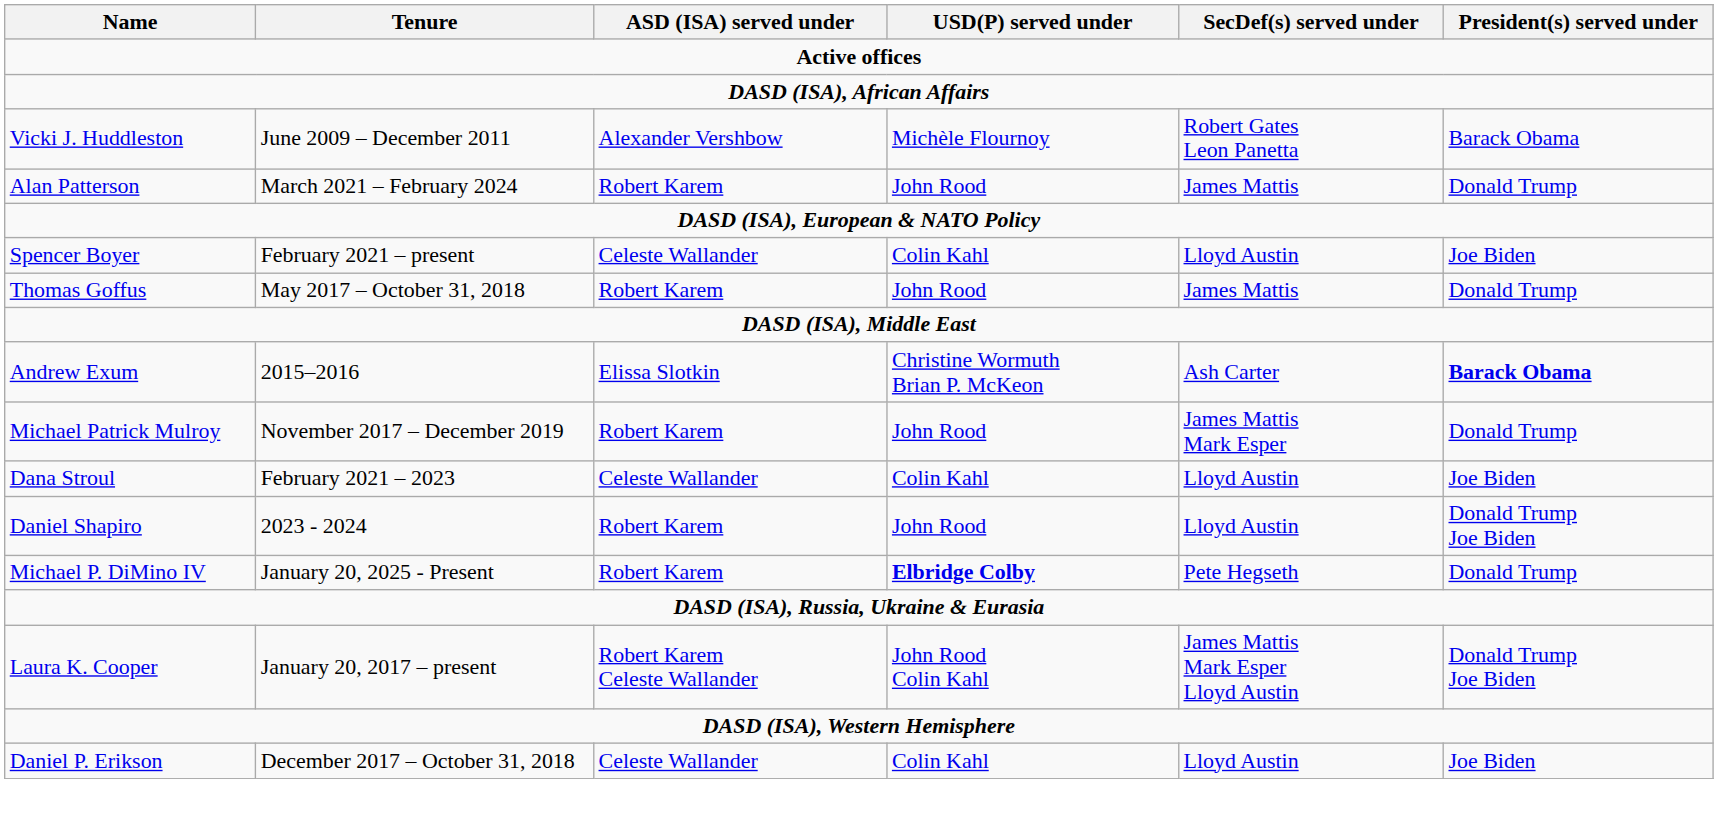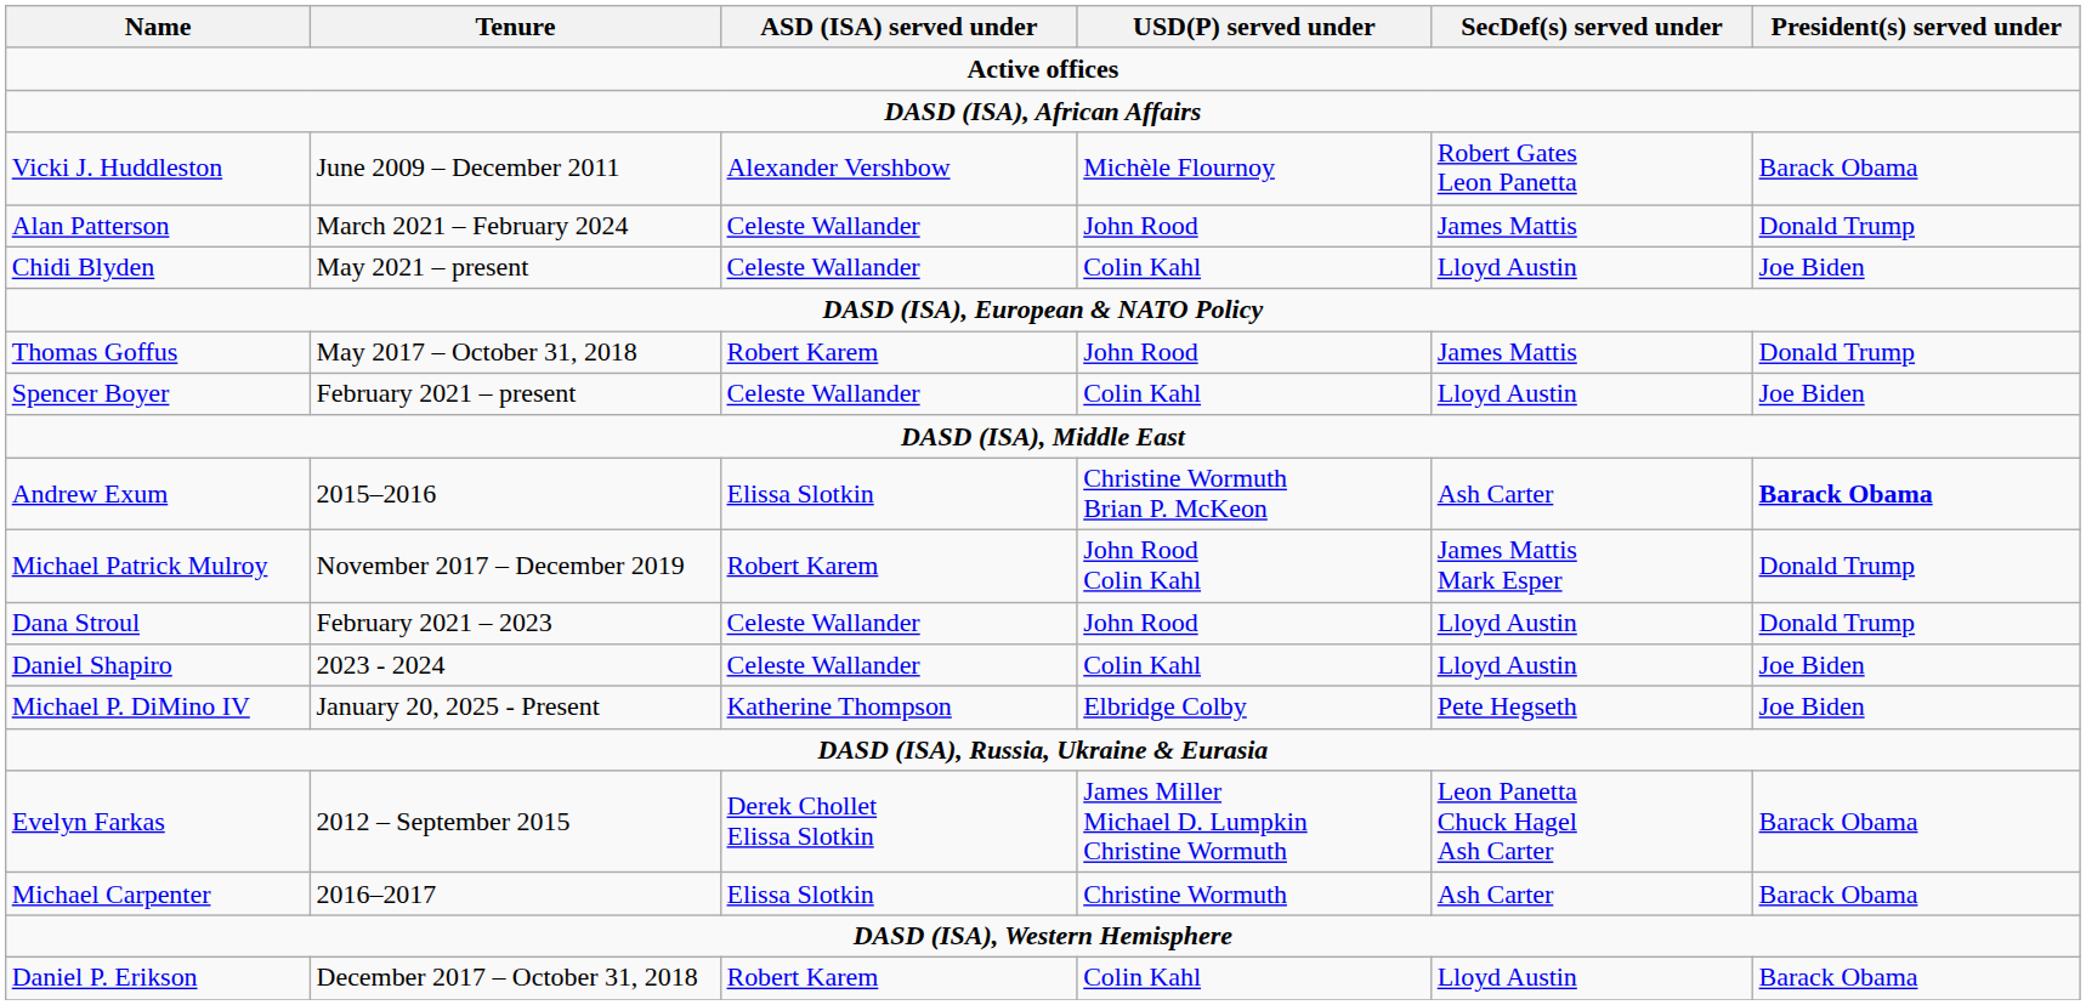Alan Patterson | ASD (ISA) served under: Robert Karem -> Celeste Wallander
+ row: Chidi Blyden | May 2021 – present | Celeste Wallander | Colin Kahl | Lloyd Austin | Joe Biden
rows swapped: Thomas Goffus <-> Spencer Boyer
Michael Patrick Mulroy | USD(P) served under: John Rood -> John Rood Colin Kahl
Dana Stroul | USD(P) served under: Colin Kahl -> John Rood
Dana Stroul | President(s) served under: Joe Biden -> Donald Trump
Daniel Shapiro | ASD (ISA) served under: Robert Karem -> Celeste Wallander
Daniel Shapiro | USD(P) served under: John Rood -> Colin Kahl
Daniel Shapiro | President(s) served under: Donald Trump Joe Biden -> Joe Biden
Michael P. DiMino IV | ASD (ISA) served under: Robert Karem -> Katherine Thompson
Michael P. DiMino IV | USD(P) served under: bold -> normal
Michael P. DiMino IV | President(s) served under: Donald Trump -> Joe Biden
+ row: Evelyn Farkas | 2012 – September 2015 | Derek Chollet Elissa Slotkin | James Miller Michael D. Lumpkin Christine Wormuth | Leon Panetta Chuck Hagel Ash Carter | Barack Obama
+ row: Michael Carpenter | 2016–2017 | Elissa Slotkin | Christine Wormuth | Ash Carter | Barack Obama
- row: Laura K. Cooper | January 20, 2017 – present | Robert Karem Celeste Wallander | John Rood Colin Kahl | James Mattis Mark Esper Lloyd Austin | Donald Trump Joe Biden
Daniel P. Erikson | ASD (ISA) served under: Celeste Wallander -> Robert Karem
Daniel P. Erikson | President(s) served under: Joe Biden -> Barack Obama
